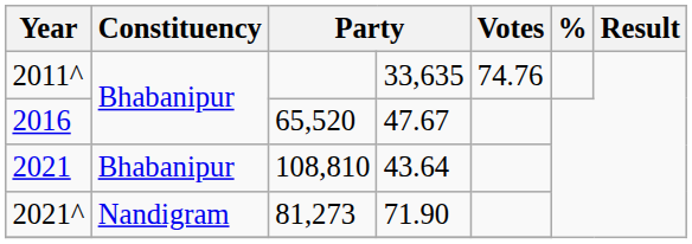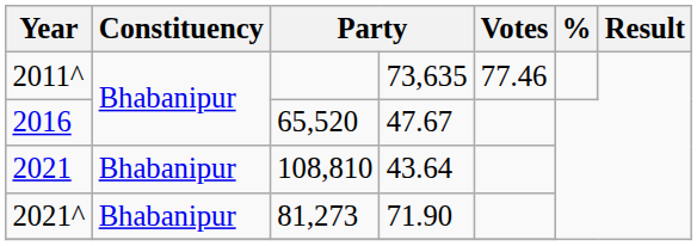2011^ | column 4: 33,635 -> 73,635
2011^ | Votes: 74.76 -> 77.46
2021^ | Constituency: Nandigram -> Bhabanipur
